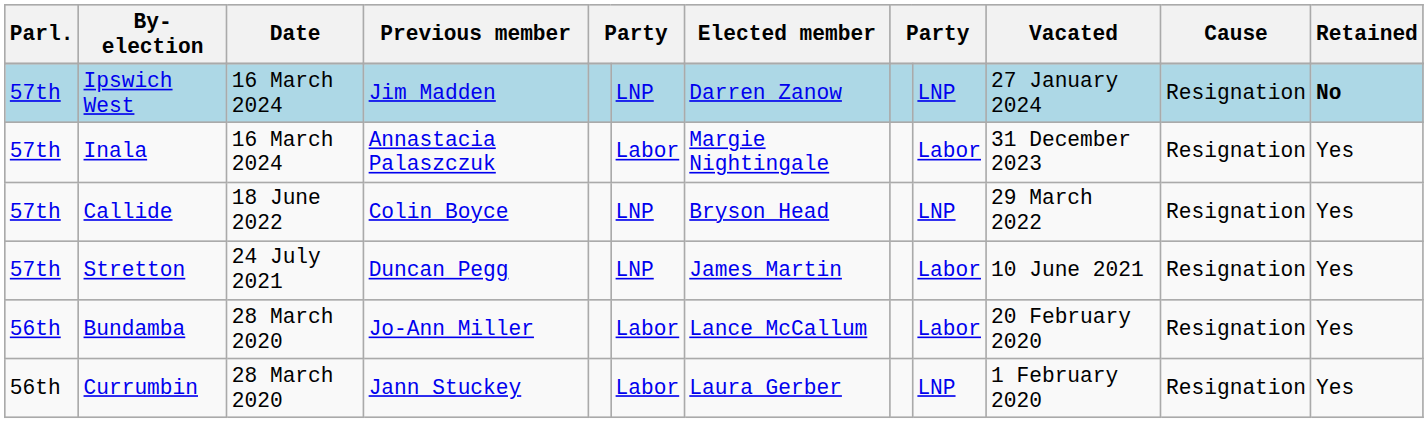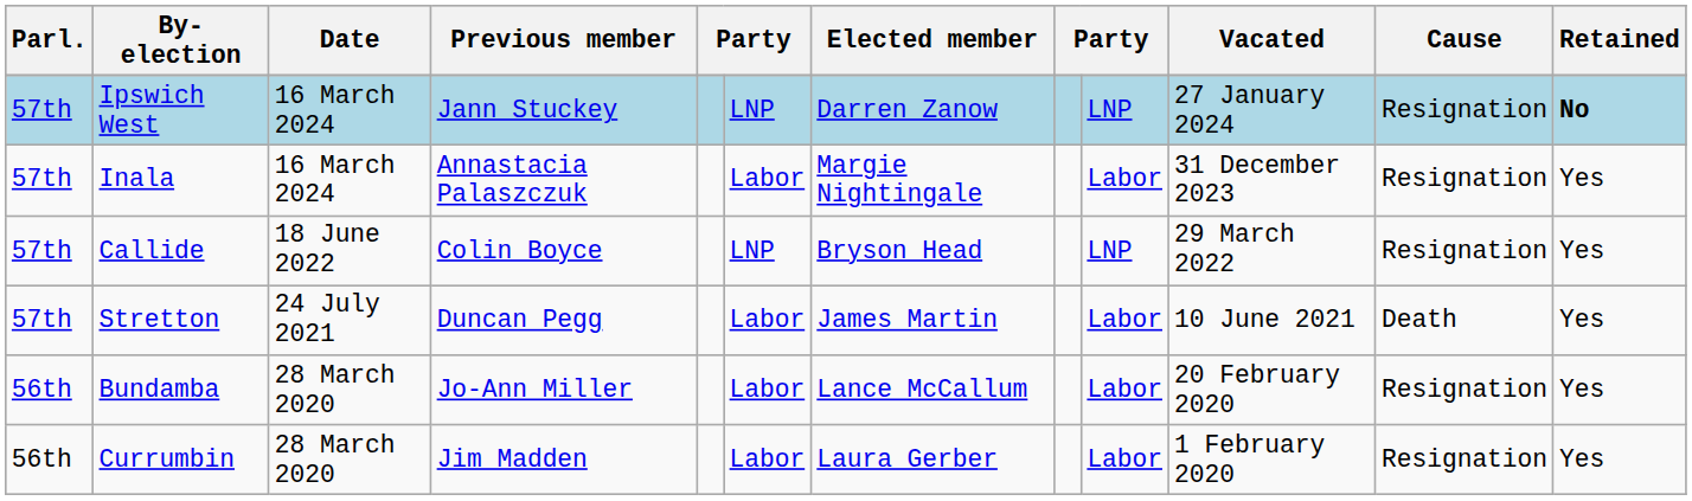Ipswich West | Previous member: Jim Madden -> Jann Stuckey
Stretton | column 6: LNP -> Labor
Stretton | Cause: Resignation -> Death
Currumbin | Previous member: Jann Stuckey -> Jim Madden
Currumbin | column 9: LNP -> Labor
